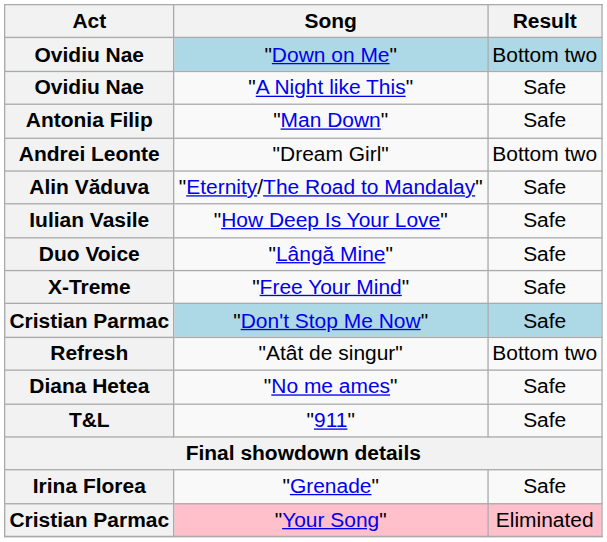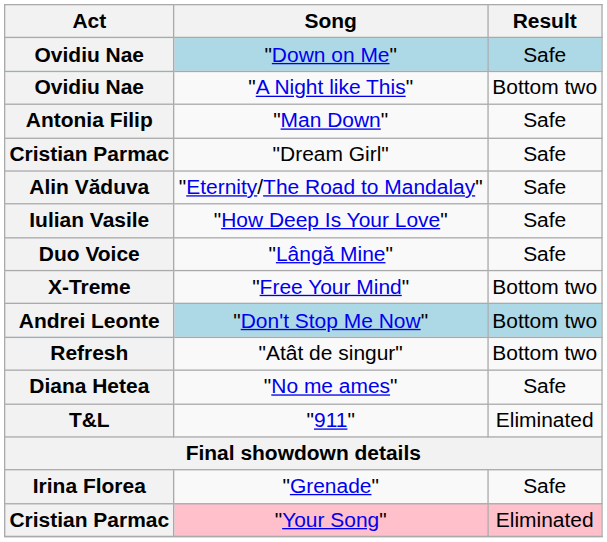"Down on Me" | Result: Bottom two -> Safe
"A Night like This" | Result: Safe -> Bottom two
"Dream Girl" | Act: Andrei Leonte -> Cristian Parmac
"Dream Girl" | Result: Bottom two -> Safe
"Free Your Mind" | Result: Safe -> Bottom two
"Don't Stop Me Now" | Act: Cristian Parmac -> Andrei Leonte
"Don't Stop Me Now" | Result: Safe -> Bottom two
"911" | Result: Safe -> Eliminated
